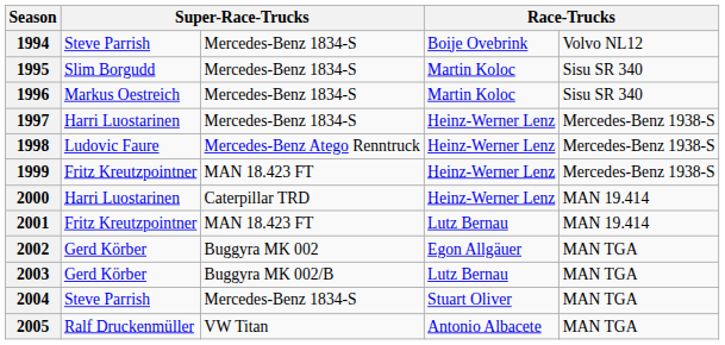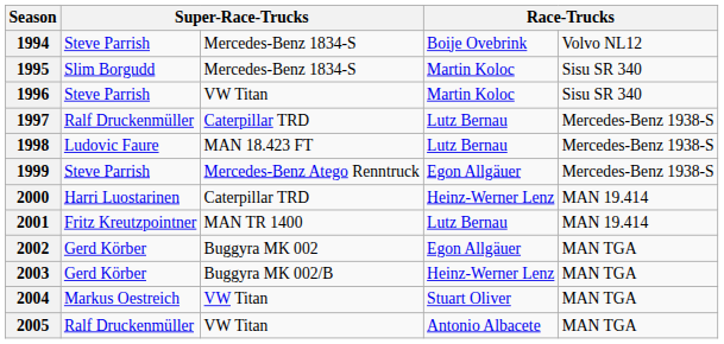1996 | column 2: Markus Oestreich -> Steve Parrish
1996 | column 3: Mercedes-Benz 1834-S -> VW Titan
1997 | column 2: Harri Luostarinen -> Ralf Druckenmüller
1997 | column 3: Mercedes-Benz 1834-S -> Caterpillar TRD
1997 | column 4: Heinz-Werner Lenz -> Lutz Bernau
1998 | column 3: Mercedes-Benz Atego Renntruck -> MAN 18.423 FT
1998 | column 4: Heinz-Werner Lenz -> Lutz Bernau
1999 | column 2: Fritz Kreutzpointner -> Steve Parrish
1999 | column 3: MAN 18.423 FT -> Mercedes-Benz Atego Renntruck
1999 | column 4: Heinz-Werner Lenz -> Egon Allgäuer
2001 | column 3: MAN 18.423 FT -> MAN TR 1400
2003 | column 4: Lutz Bernau -> Heinz-Werner Lenz
2004 | column 2: Steve Parrish -> Markus Oestreich
2004 | column 3: Mercedes-Benz 1834-S -> VW Titan
